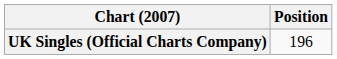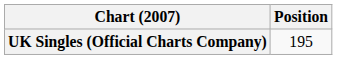UK Singles (Official Charts Company) | Position: 196 -> 195
